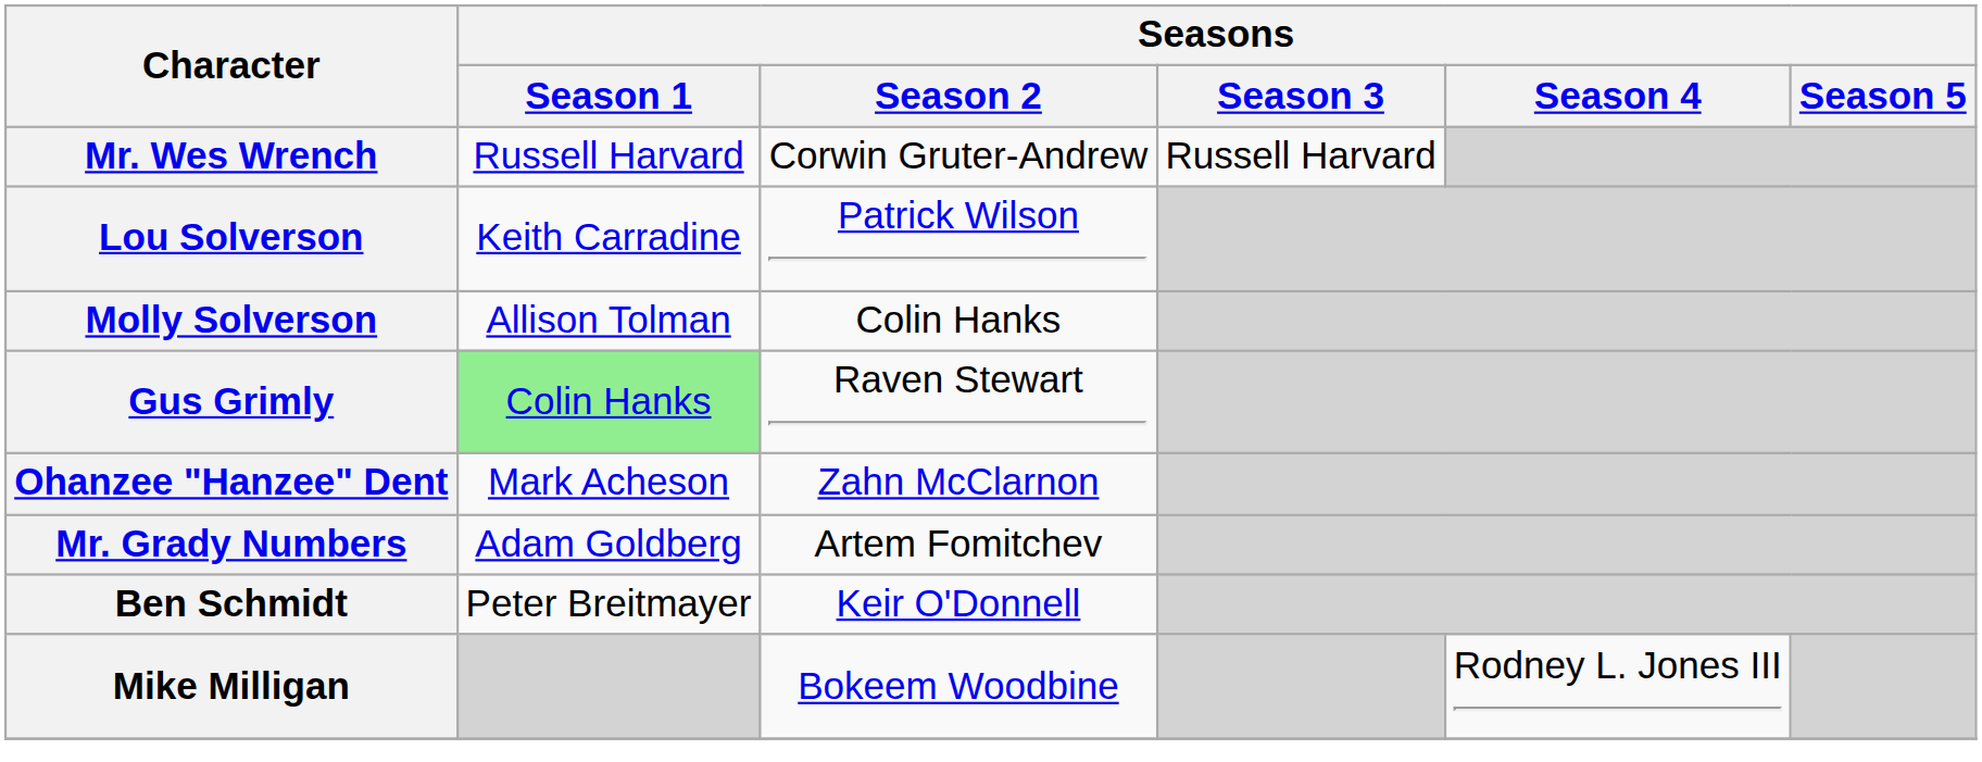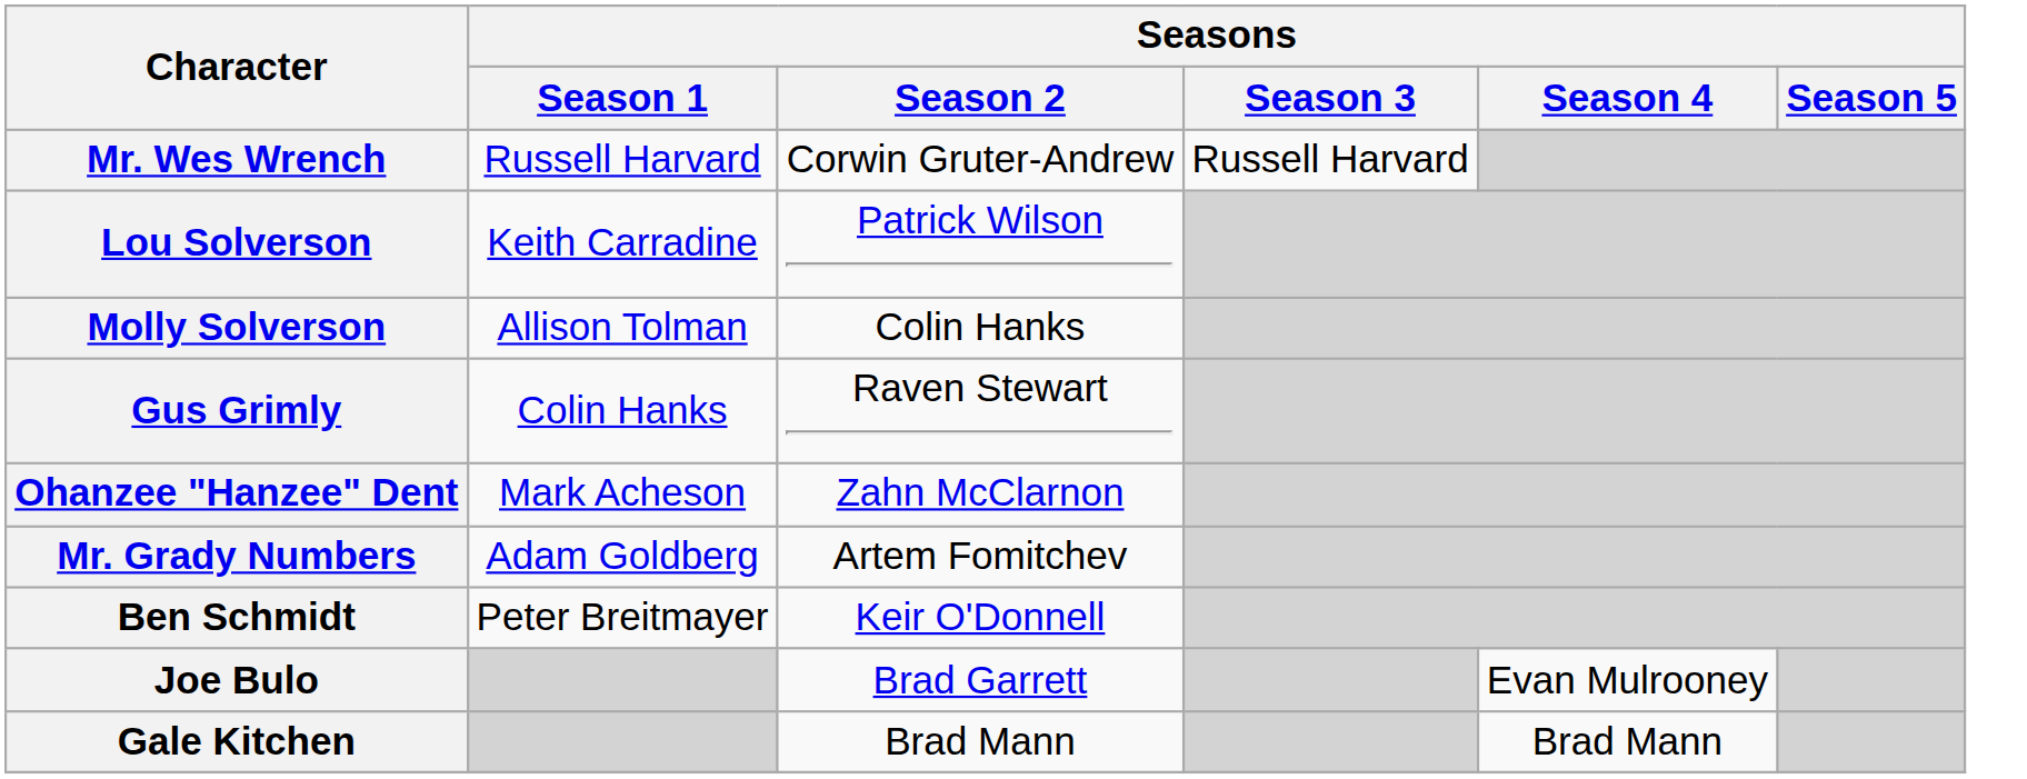Gus Grimly | Seasons / Season 1: lightgreen background -> no background
- row: Mike Milligan | Bokeem Woodbine | Rodney L. Jones III
+ row: Joe Bulo | Brad Garrett | Evan Mulrooney
+ row: Gale Kitchen | Brad Mann | Brad Mann
